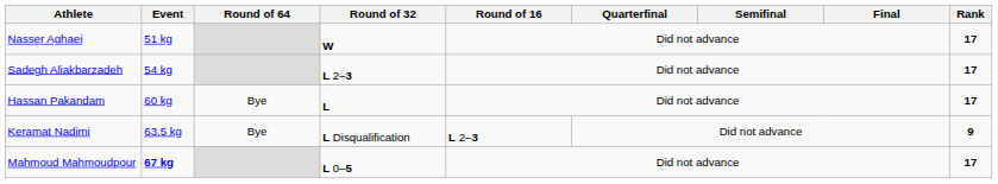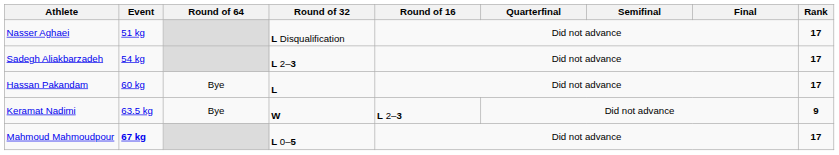Nasser Aghaei | Round of 32: W -> L Disqualification
Keramat Nadimi | Round of 32: L Disqualification -> W
